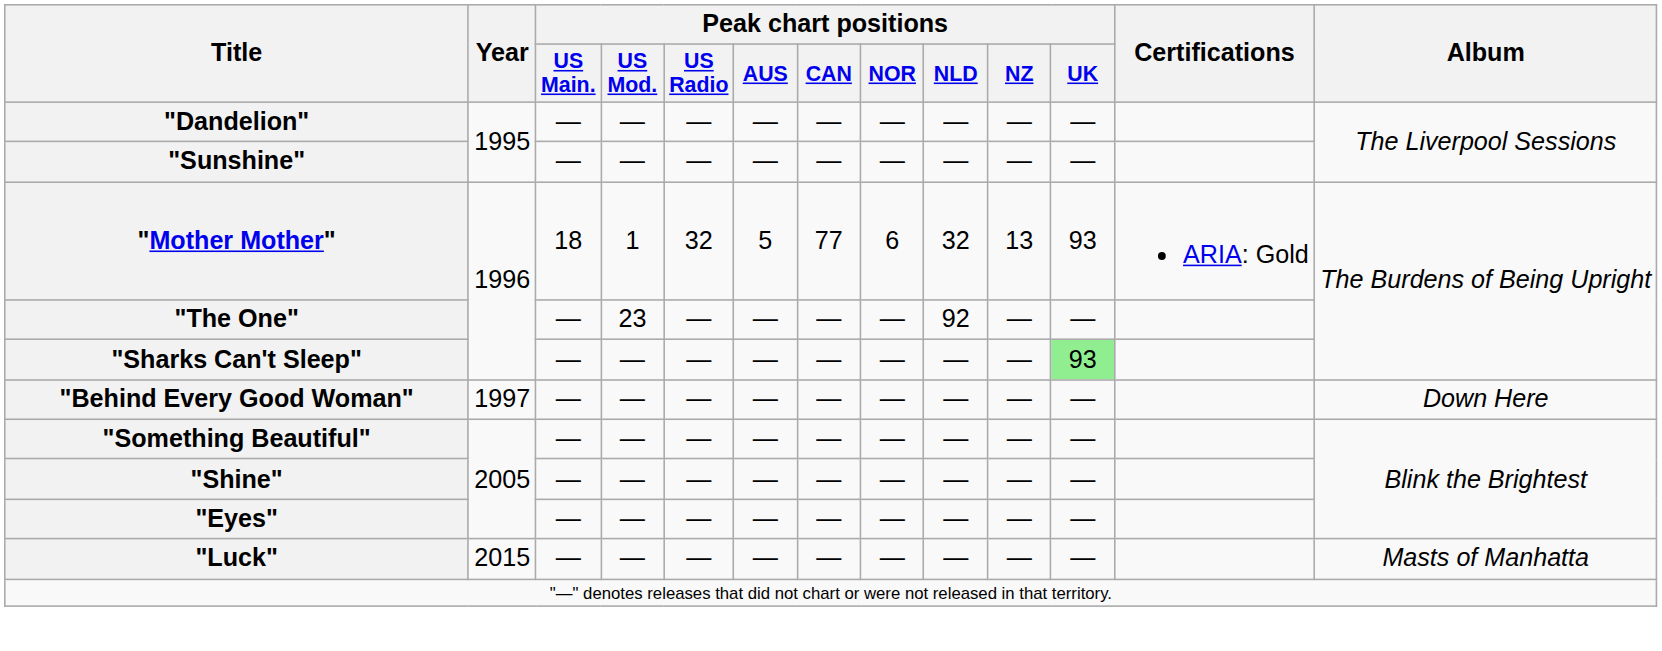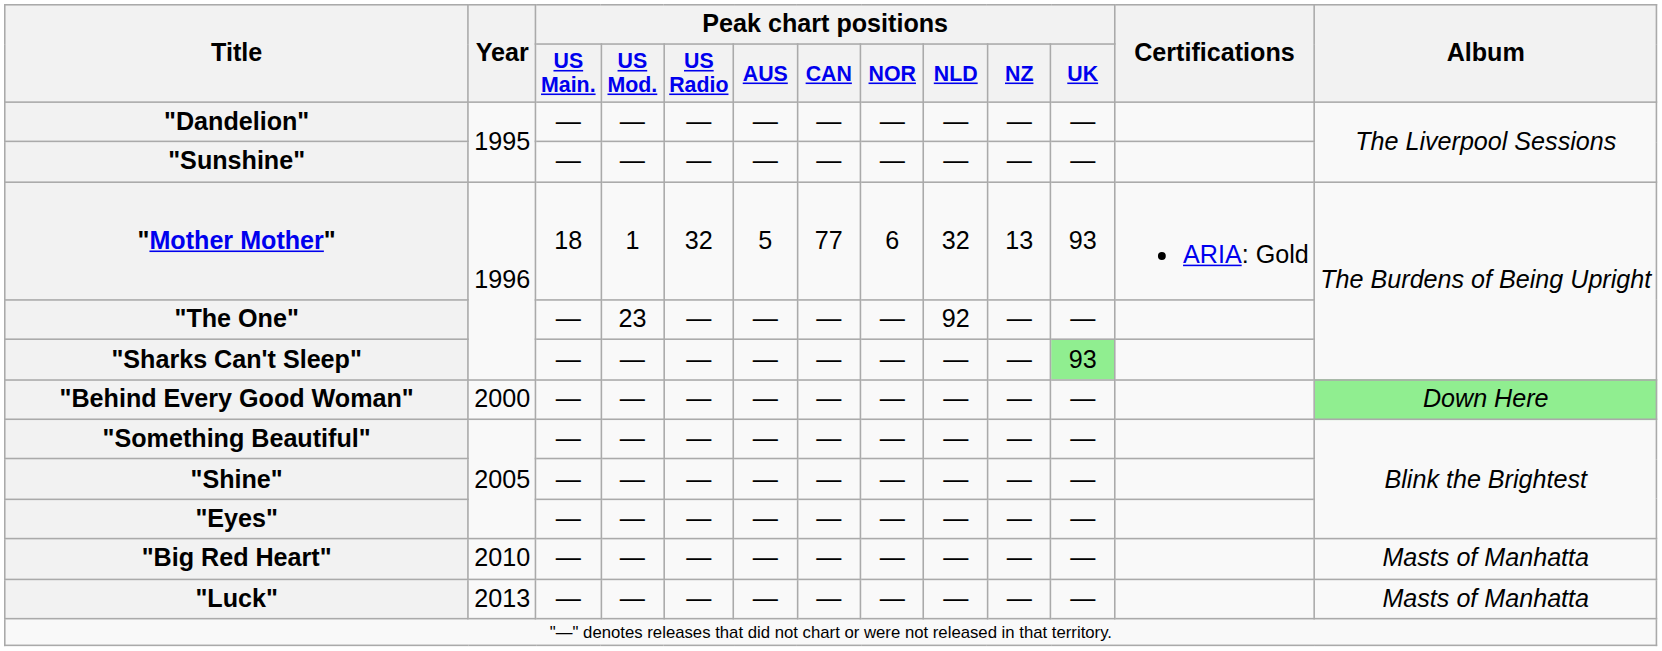"Behind Every Good Woman" | Year: 1997 -> 2000
"Behind Every Good Woman" | Album: no background -> lightgreen background
+ row: "Big Red Heart" | 2010 | — | — | — | — | — | — | — | — | — | Masts of Manhatta
"Luck" | Year: 2015 -> 2013
